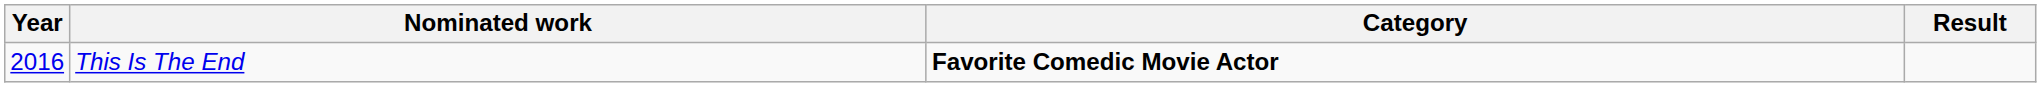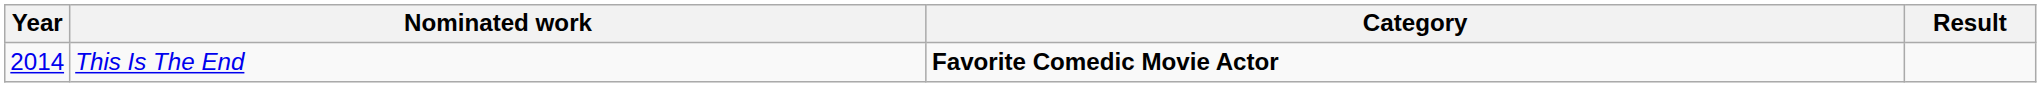This Is The End | Year: 2016 -> 2014
